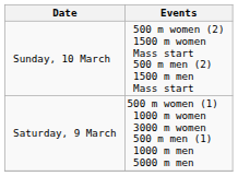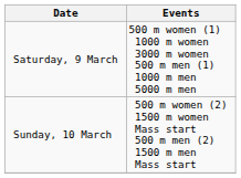rows swapped: Saturday, 9 March <-> Sunday, 10 March
